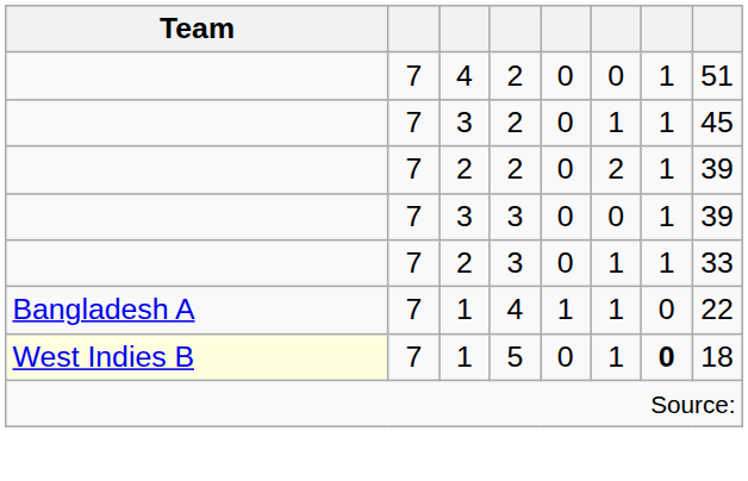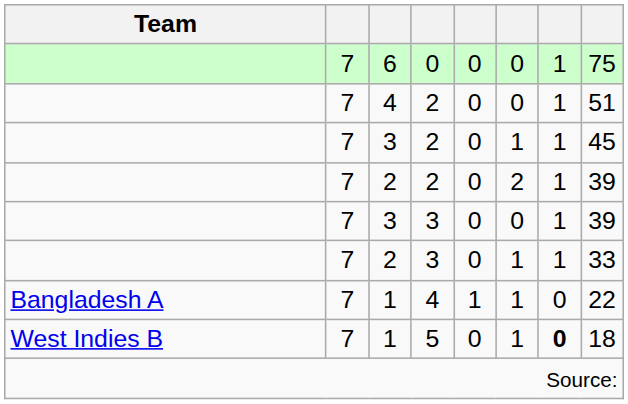+ row: 7 | 6 | 0 | 0 | 0 | 1 | 75
1 / 5 | Team: lightyellow background -> no background
